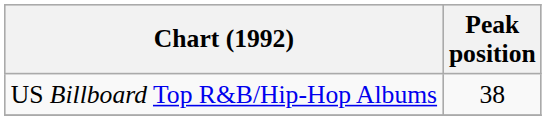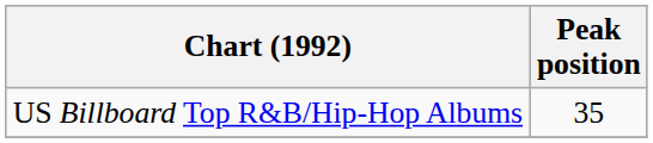US Billboard Top R&B/Hip-Hop Albums | Peak position: 38 -> 35
